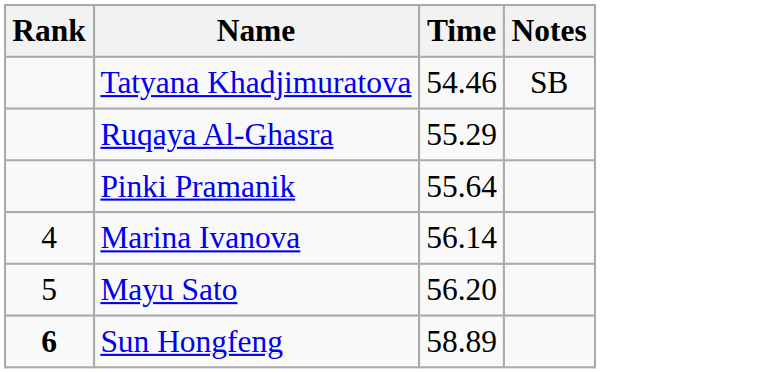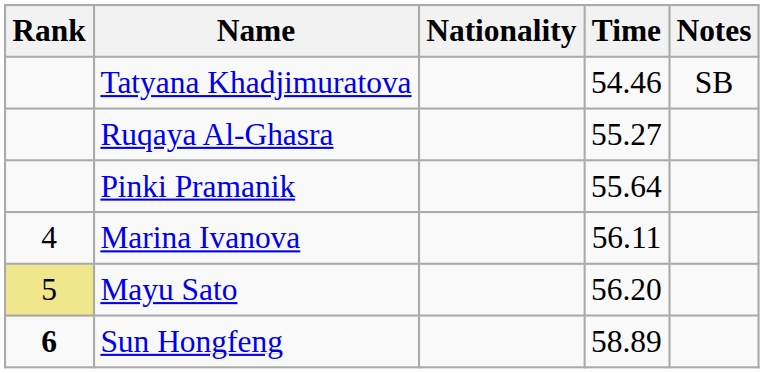+ column: Nationality
Ruqaya Al-Ghasra | Time: 55.29 -> 55.27
Marina Ivanova | Time: 56.14 -> 56.11
Mayu Sato | Rank: no background -> khaki background
